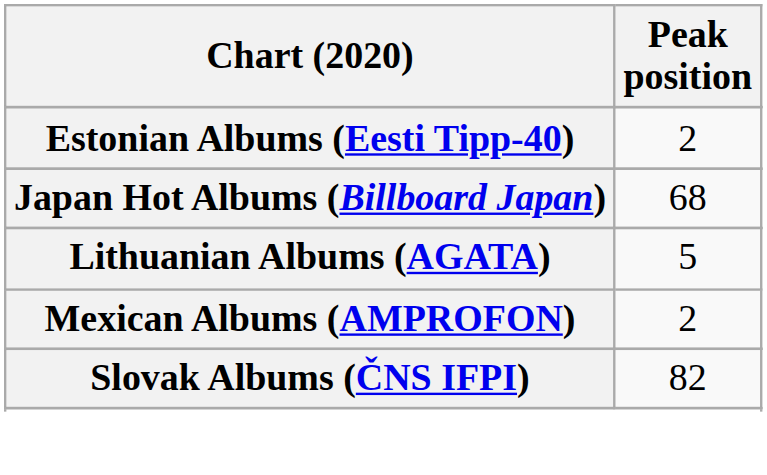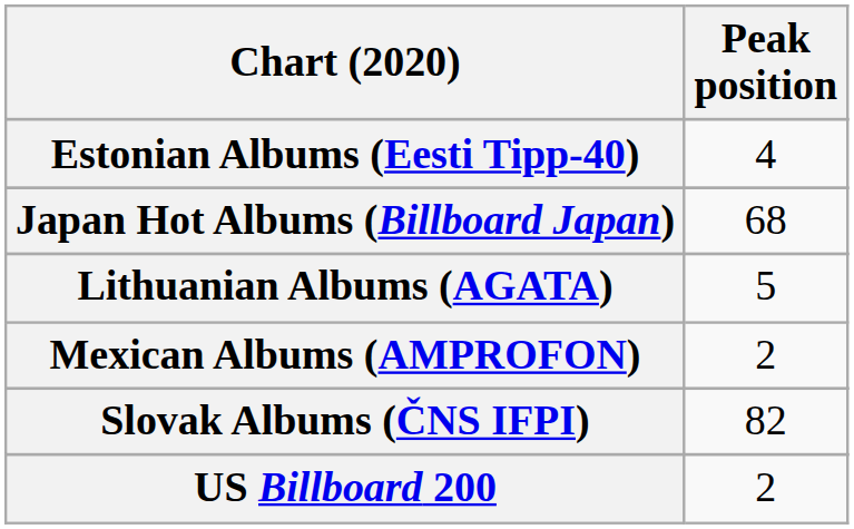Estonian Albums (Eesti Tipp-40) | Peak position: 2 -> 4
+ row: US Billboard 200 | 2
